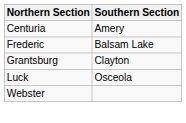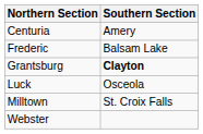Grantsburg | Southern Section: normal -> bold
+ row: Milltown | St. Croix Falls
